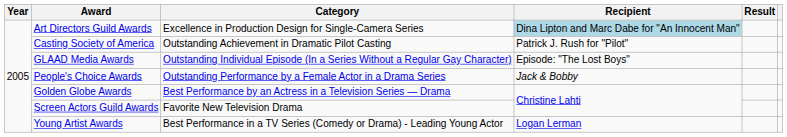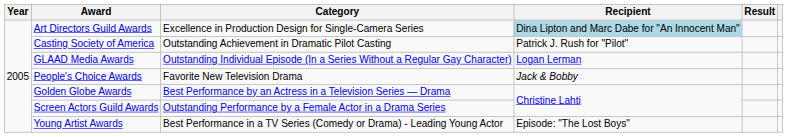GLAAD Media Awards | Recipient: Episode: "The Lost Boys" -> Logan Lerman
People's Choice Awards | Category: Outstanding Performance by a Female Actor in a Drama Series -> Favorite New Television Drama
Screen Actors Guild Awards | Category: Favorite New Television Drama -> Outstanding Performance by a Female Actor in a Drama Series
Young Artist Awards | Recipient: Logan Lerman -> Episode: "The Lost Boys"
